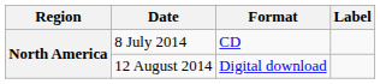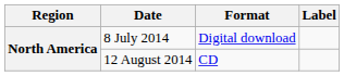8 July 2014 | Format: CD -> Digital download
12 August 2014 | Format: Digital download -> CD
